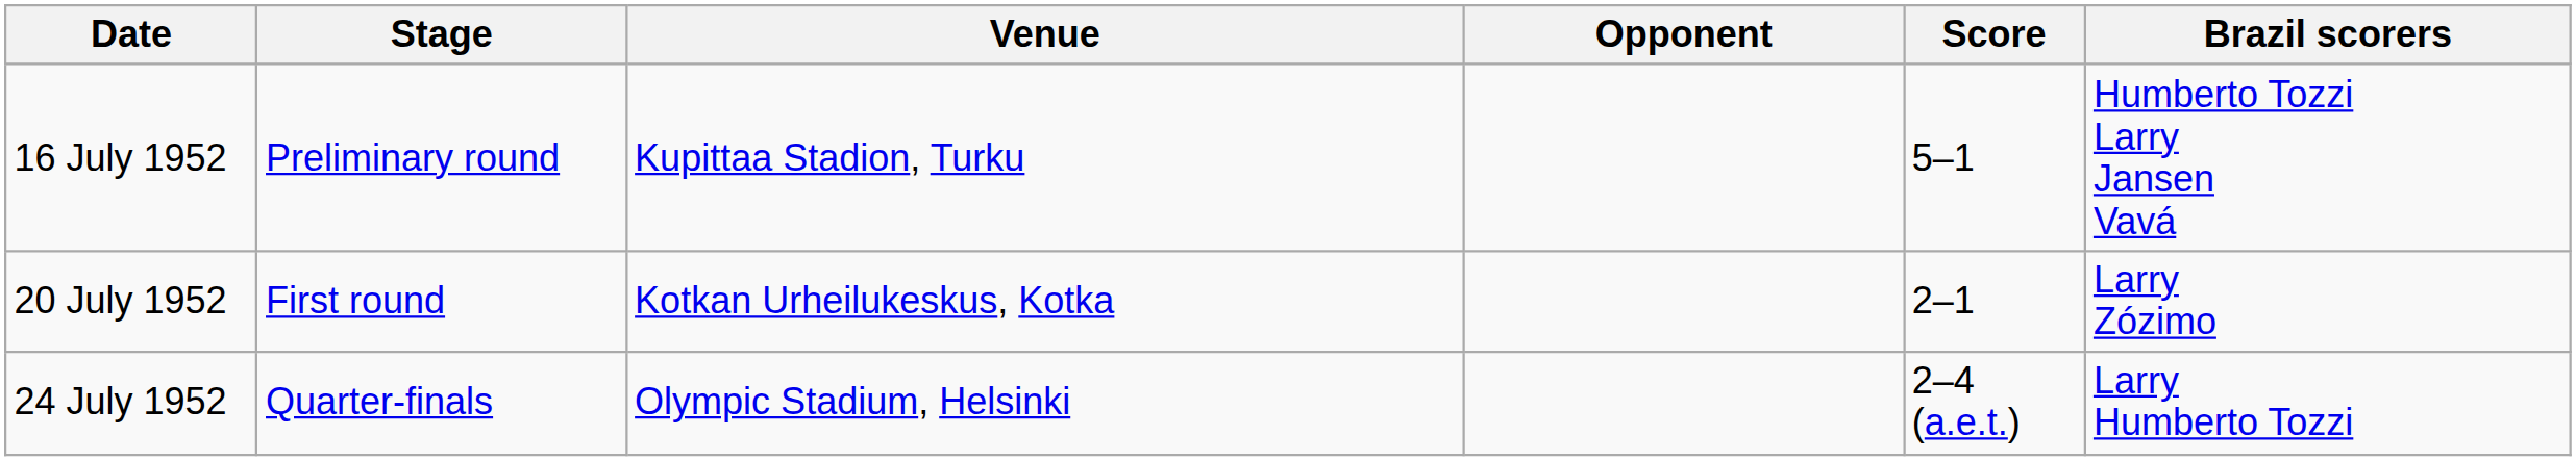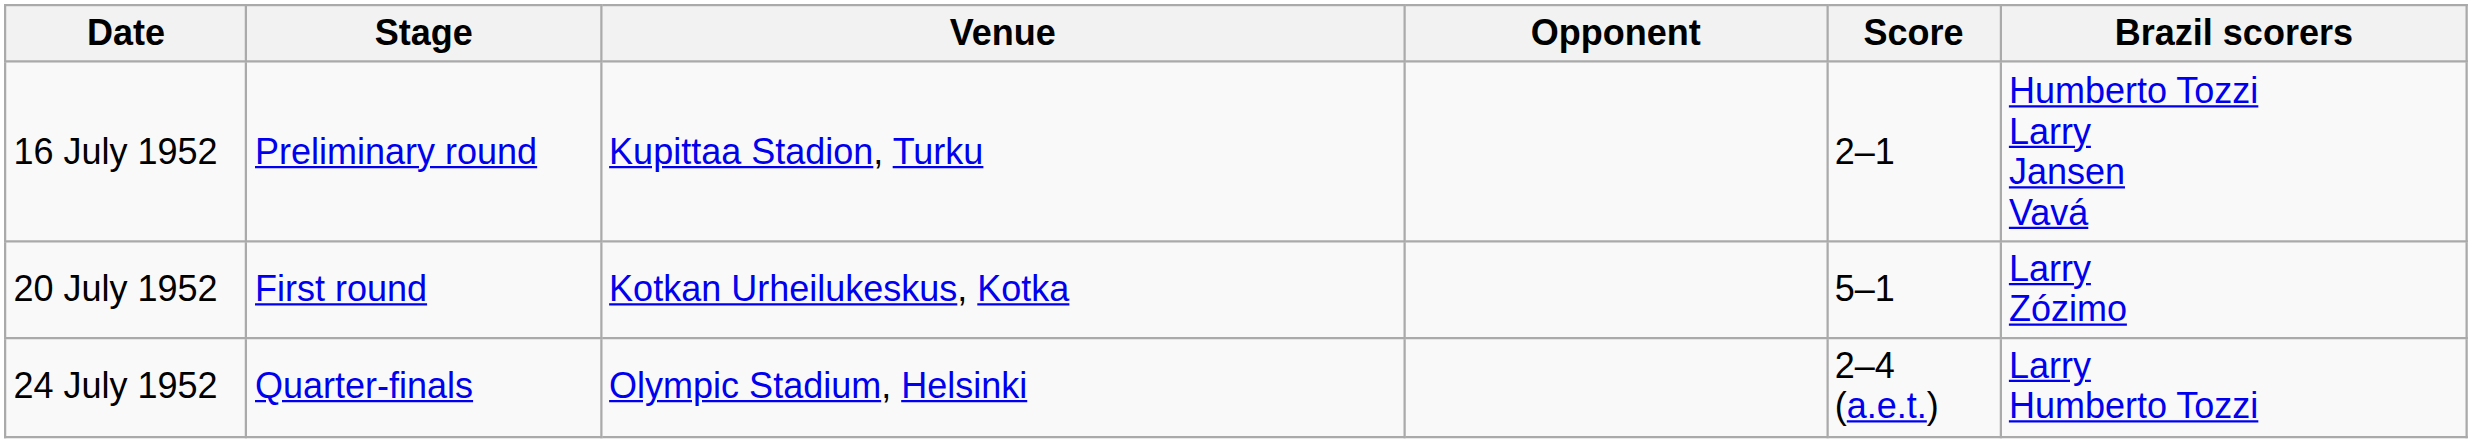16 July 1952 | Score: 5–1 -> 2–1
20 July 1952 | Score: 2–1 -> 5–1
